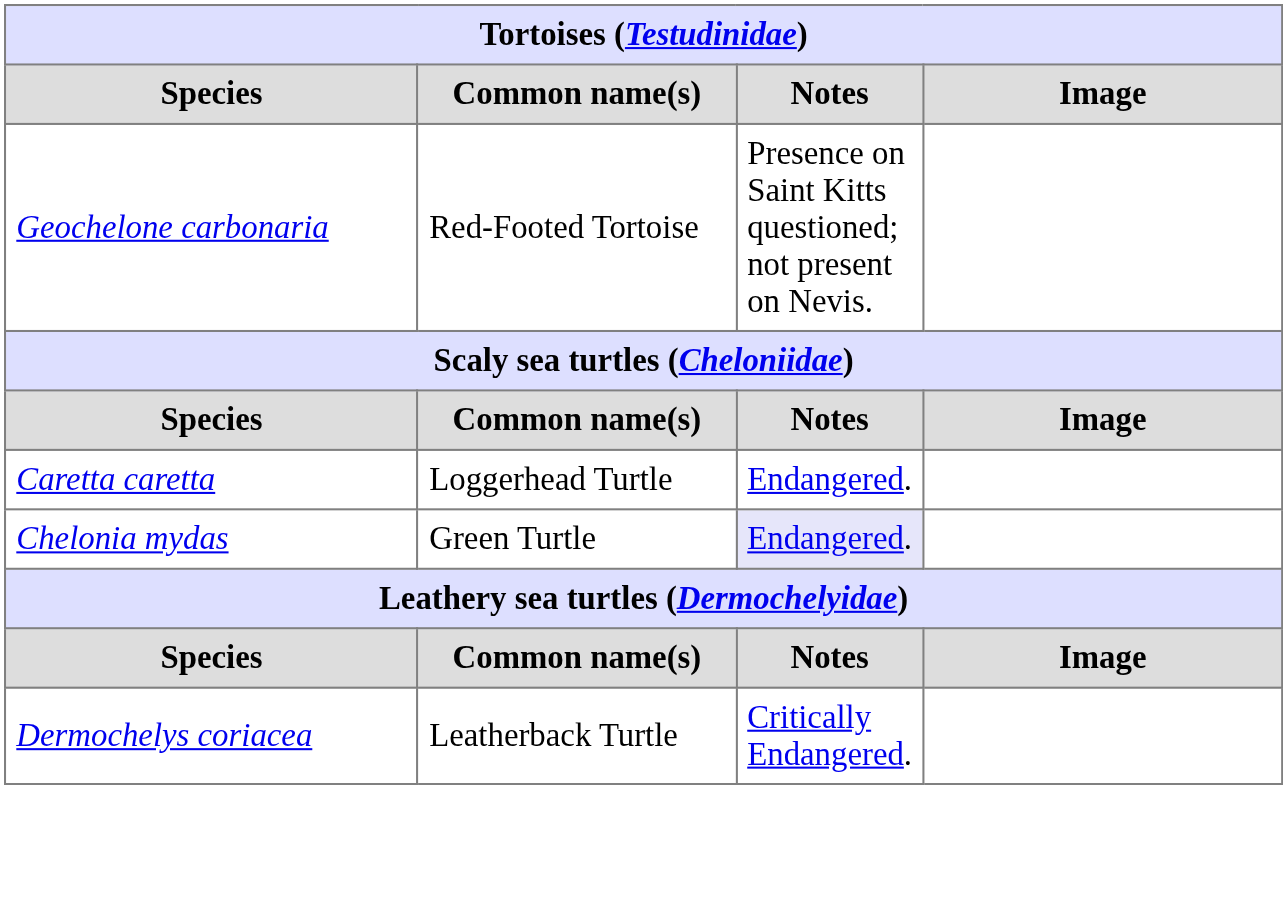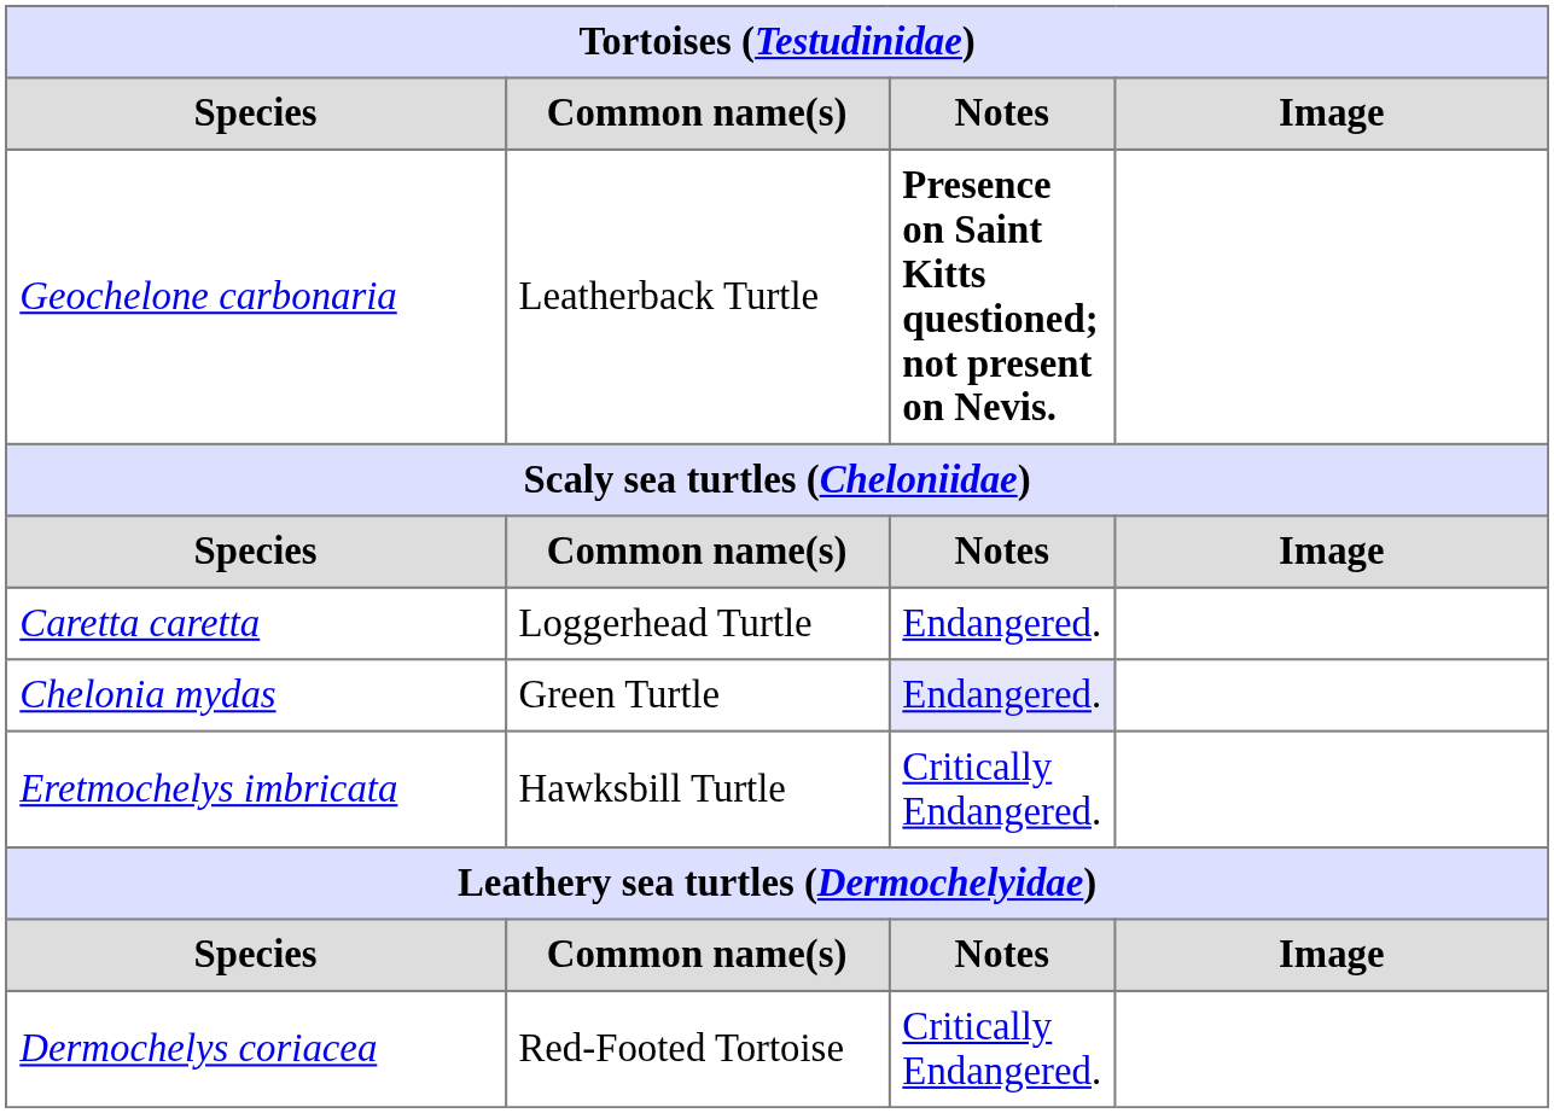Geochelone carbonaria | Common name(s): Red-Footed Tortoise -> Leatherback Turtle
Geochelone carbonaria | Notes: normal -> bold
+ row: Eretmochelys imbricata | Hawksbill Turtle | Critically Endangered.
Dermochelys coriacea | Common name(s): Leatherback Turtle -> Red-Footed Tortoise
